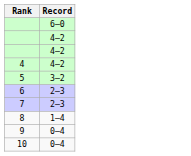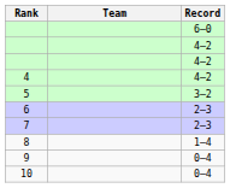+ column: Team
